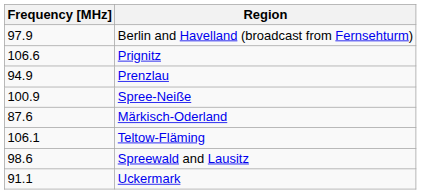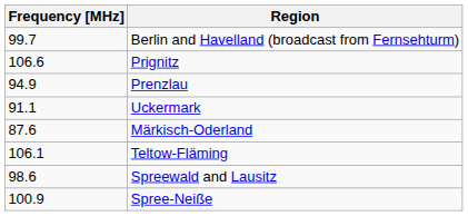Berlin and Havelland (broadcast from Fernsehturm) | Frequency [MHz]: 97.9 -> 99.7
rows swapped: Uckermark <-> Spree-Neiße
